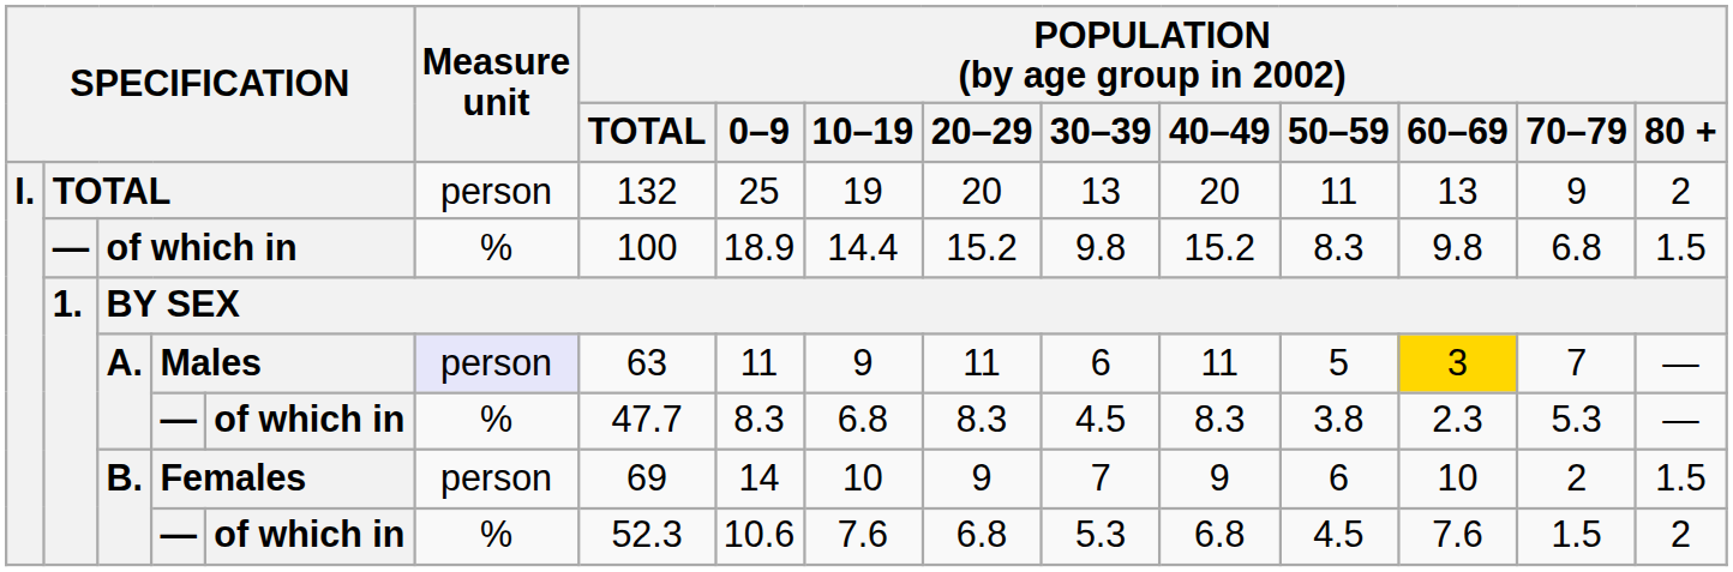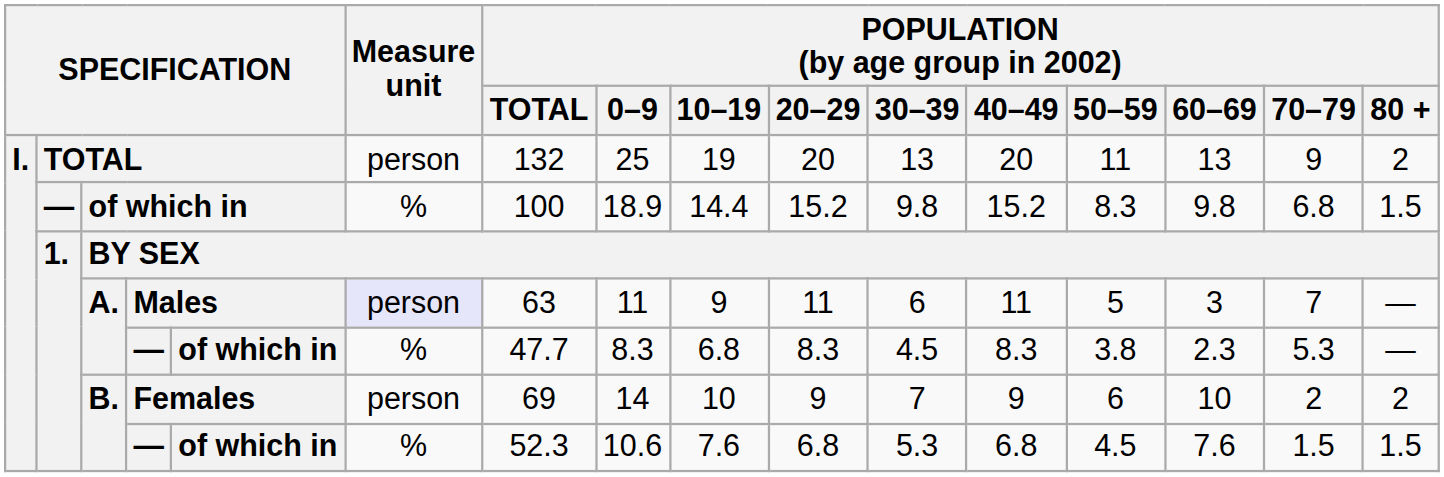Males | POPULATION (by age group in 2002) / 60–69: gold background -> no background
Females | POPULATION (by age group in 2002) / 80 +: 1.5 -> 2
B. / — | POPULATION (by age group in 2002) / 80 +: 2 -> 1.5
